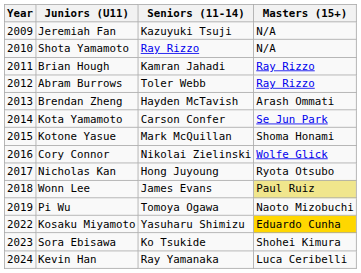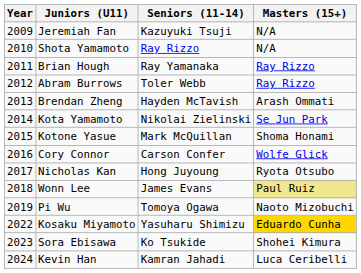Brian Hough | Seniors (11-14): Kamran Jahadi -> Ray Yamanaka
Kota Yamamoto | Seniors (11-14): Carson Confer -> Nikolai Zielinski
Cory Connor | Seniors (11-14): Nikolai Zielinski -> Carson Confer
Kevin Han | Seniors (11-14): Ray Yamanaka -> Kamran Jahadi
